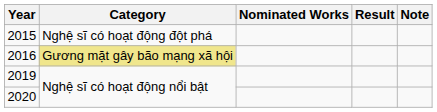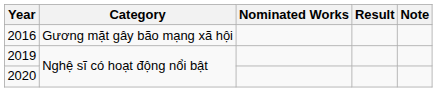- row: 2015 | Nghệ sĩ có hoạt động đột phá
2016 | Category: khaki background -> no background
